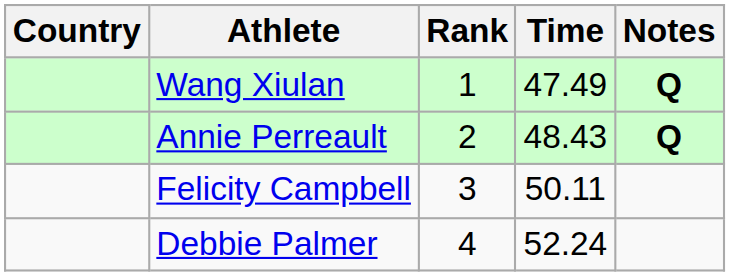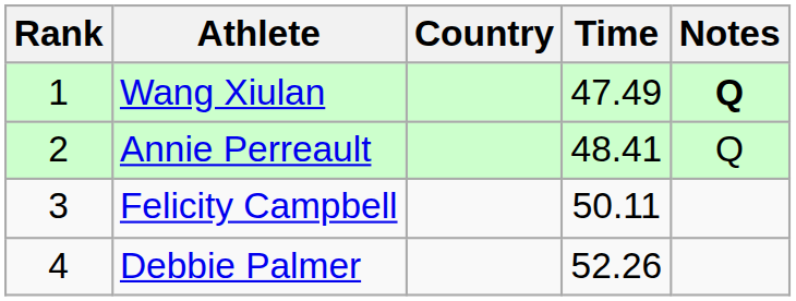columns swapped: Rank <-> Country
Annie Perreault | Time: 48.43 -> 48.41
Annie Perreault | Notes: bold -> normal
Debbie Palmer | Time: 52.24 -> 52.26
